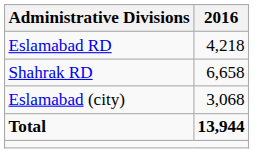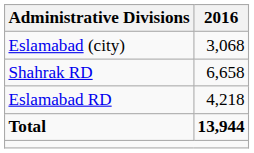rows swapped: Eslamabad RD <-> Eslamabad (city)
